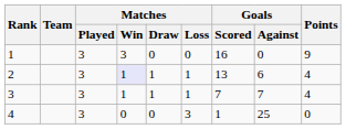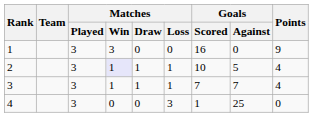2 | Goals / Scored: 13 -> 10
2 | Goals / Against: 6 -> 5
